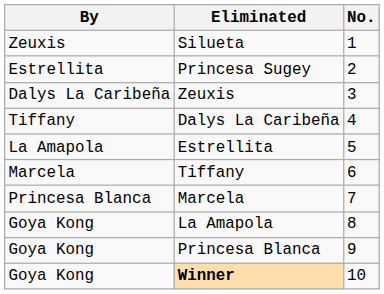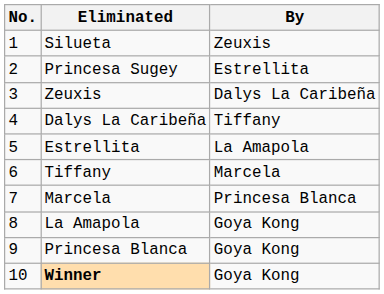columns swapped: No. <-> By
